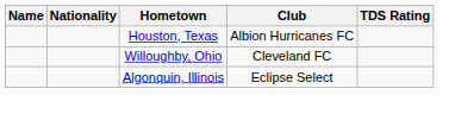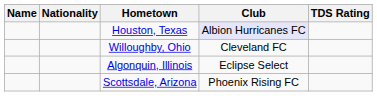Houston, Texas | Club: no background -> lavender background
+ row: Scottsdale, Arizona | Phoenix Rising FC
